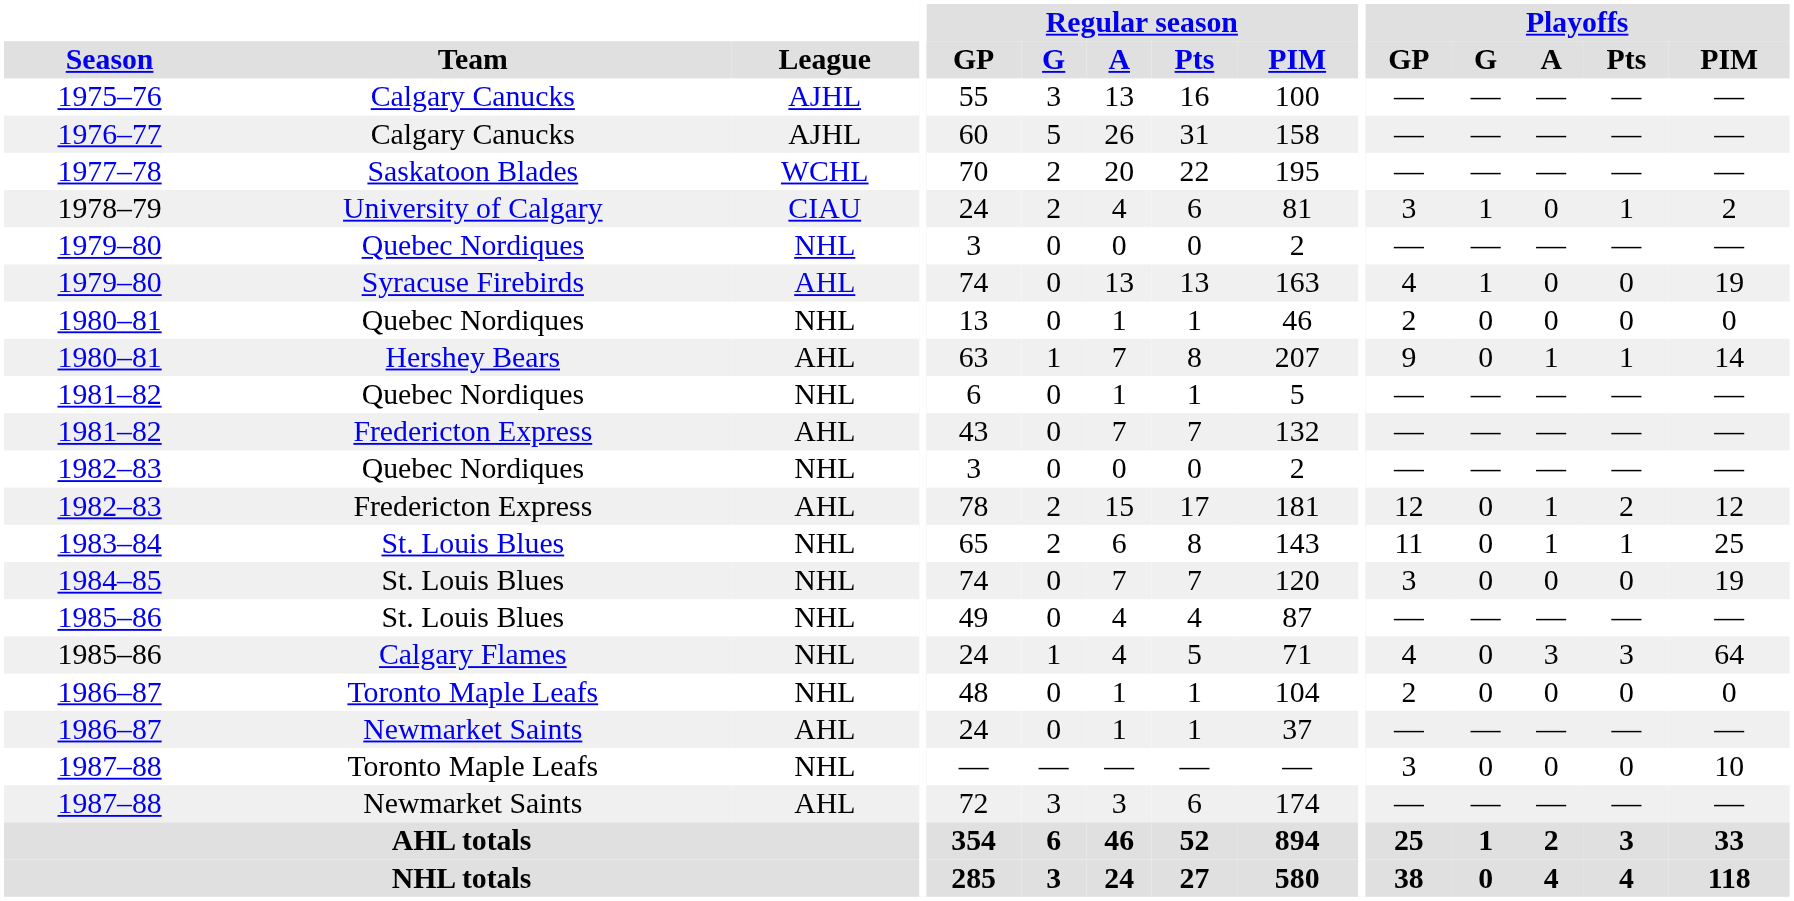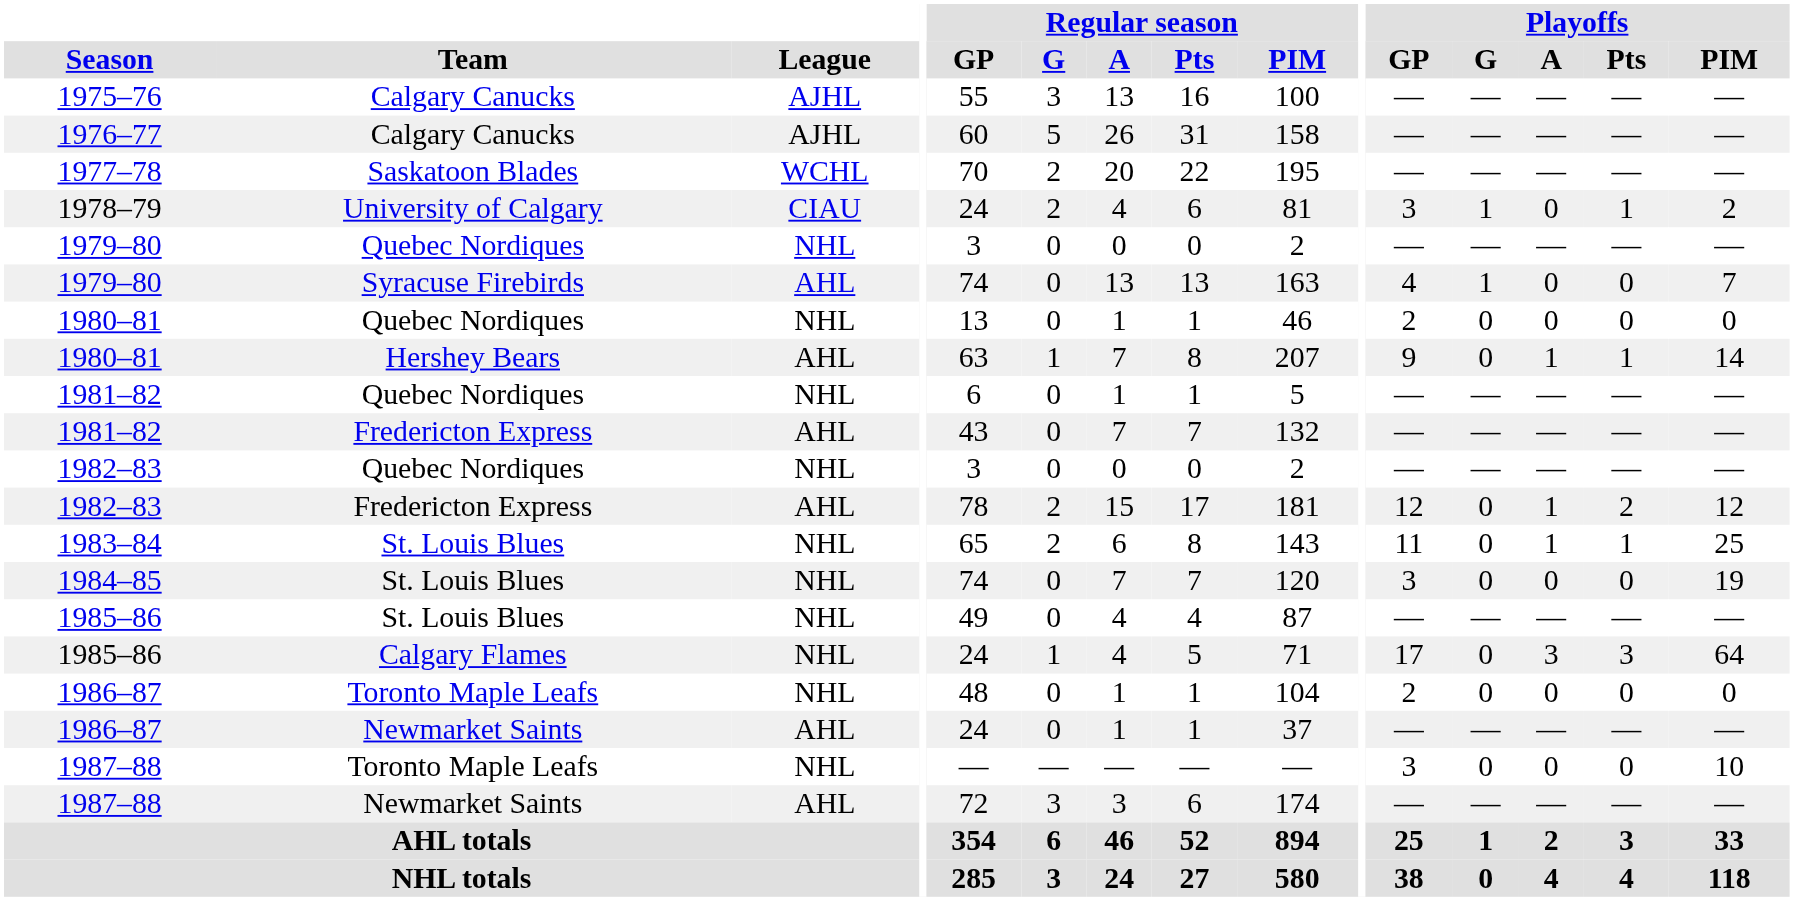1979–80 / Syracuse Firebirds | Playoffs / PIM: 19 -> 7
1985–86 / Calgary Flames | Playoffs / GP: 4 -> 17
